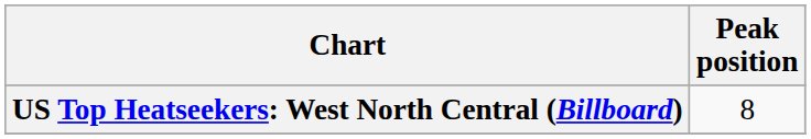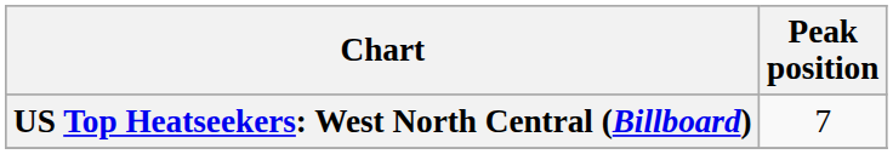US Top Heatseekers: West North Central (Billboard) | Peak position: 8 -> 7
